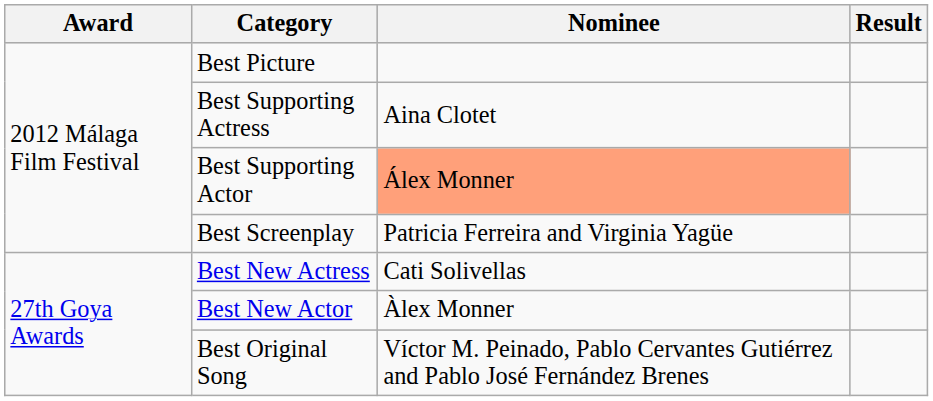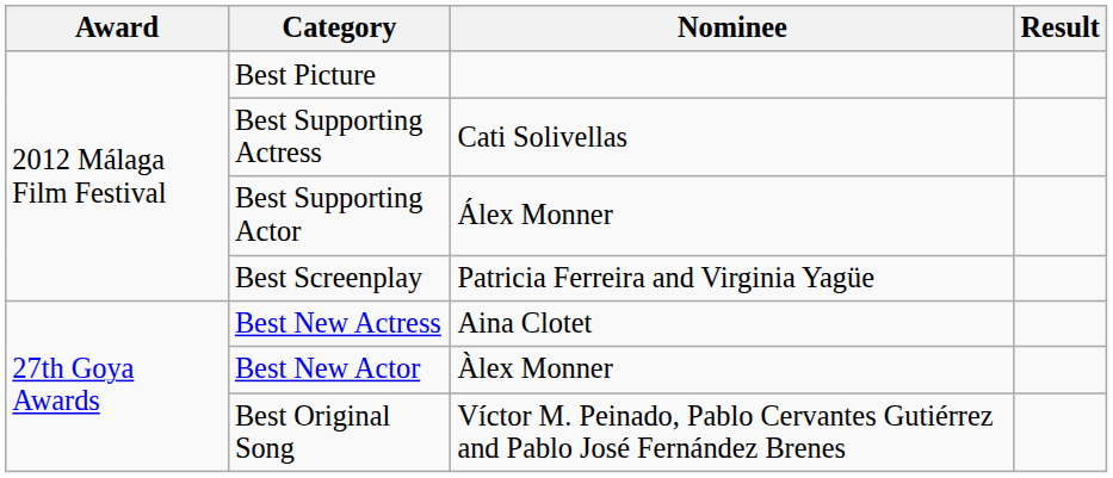Best Supporting Actress | Nominee: Aina Clotet -> Cati Solivellas
Best Supporting Actor | Nominee: lightsalmon background -> no background
Best New Actress | Nominee: Cati Solivellas -> Aina Clotet
